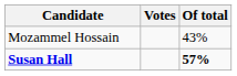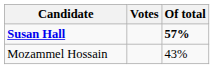rows swapped: Susan Hall <-> Mozammel Hossain
